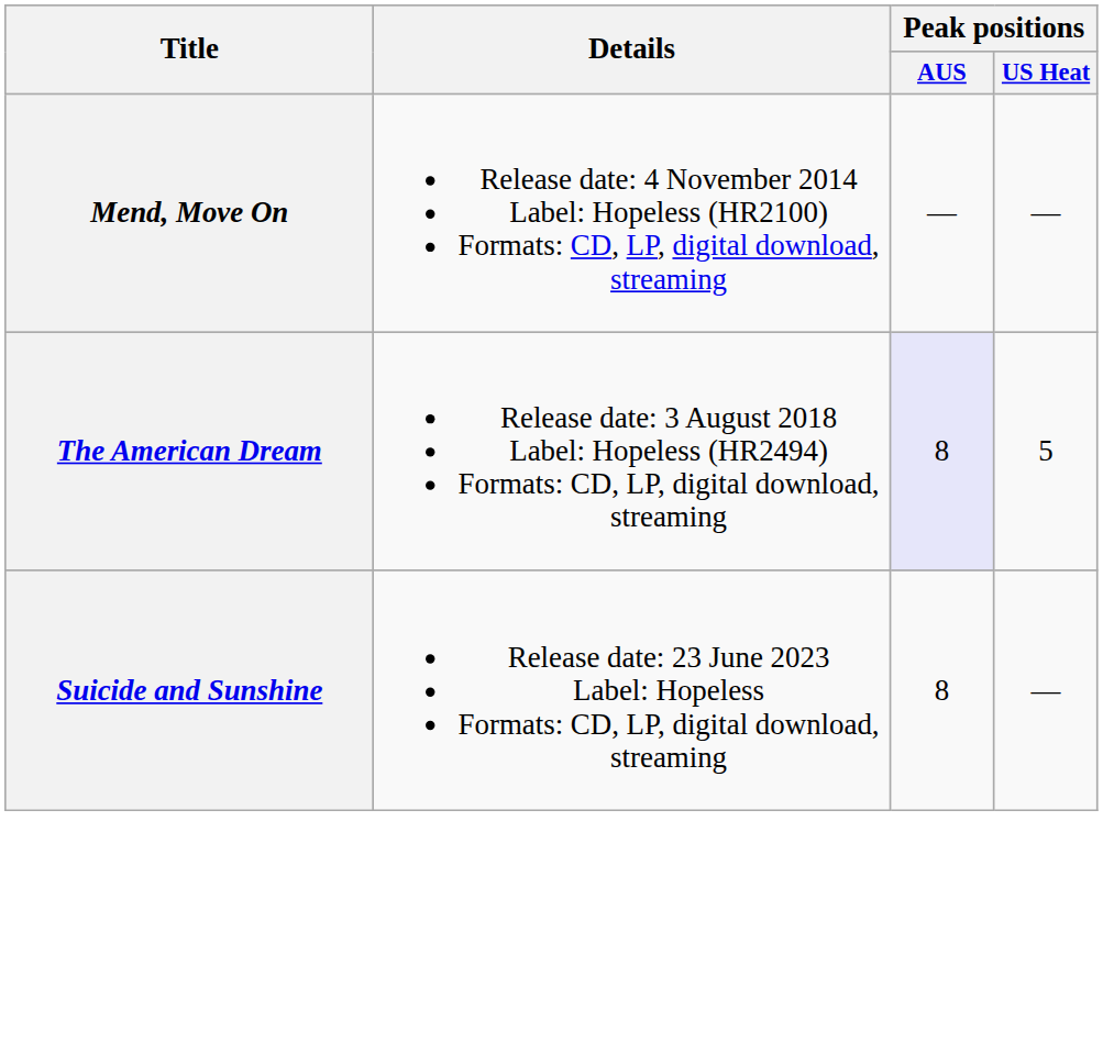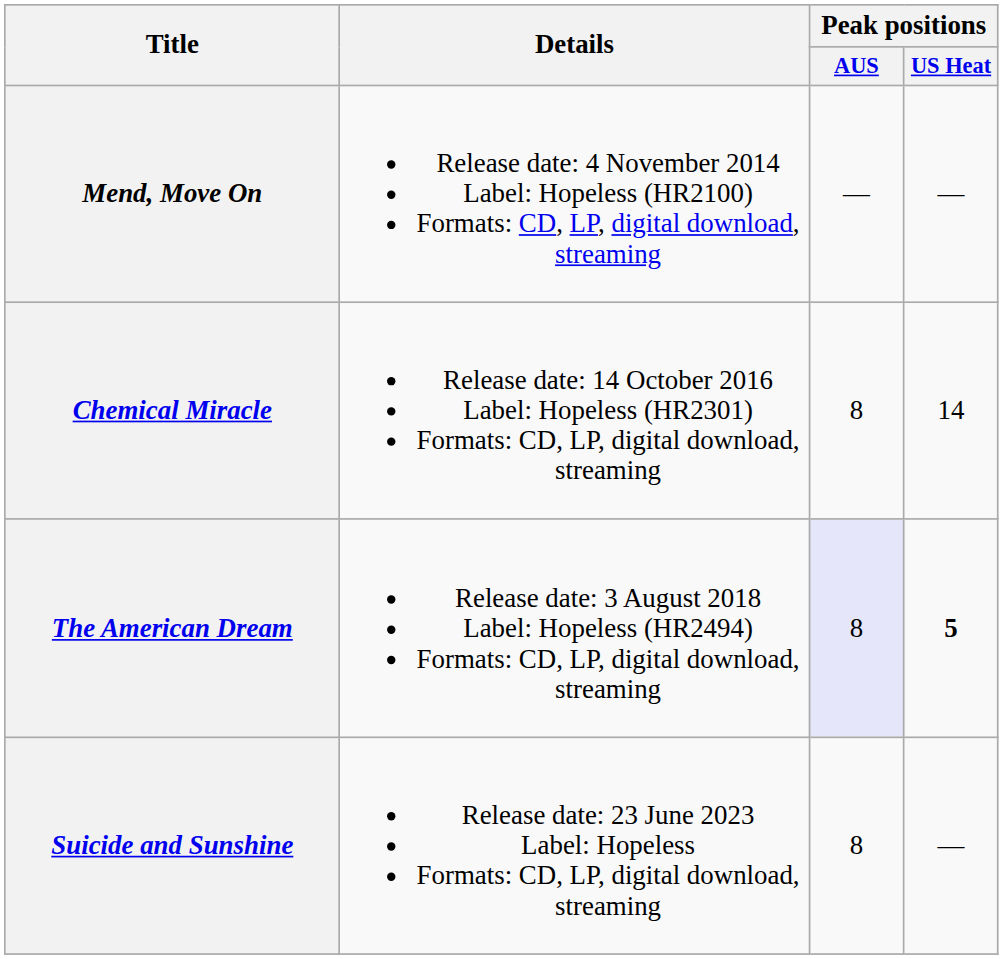+ row: Chemical Miracle | Release date: 14 October 2016 Label: Hopeless (HR2301) Formats: CD, LP, digital download, streaming | 8 | 14
The American Dream | Peak positions / US Heat: normal -> bold
